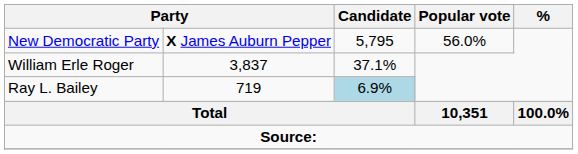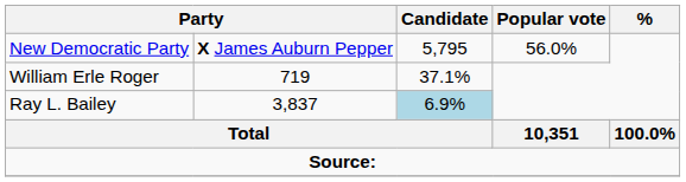William Erle Roger | column 2: 3,837 -> 719
Ray L. Bailey | column 2: 719 -> 3,837
